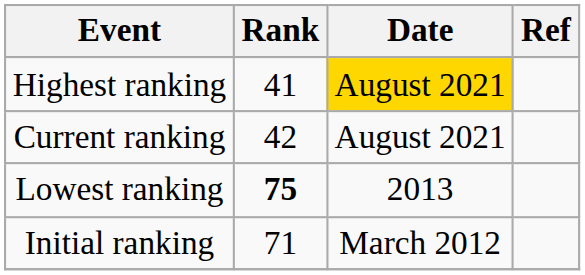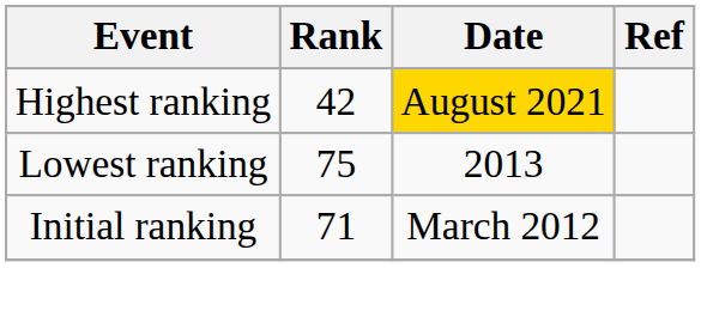Highest ranking | Rank: 41 -> 42
- row: Current ranking | 42 | August 2021
Lowest ranking | Rank: bold -> normal
